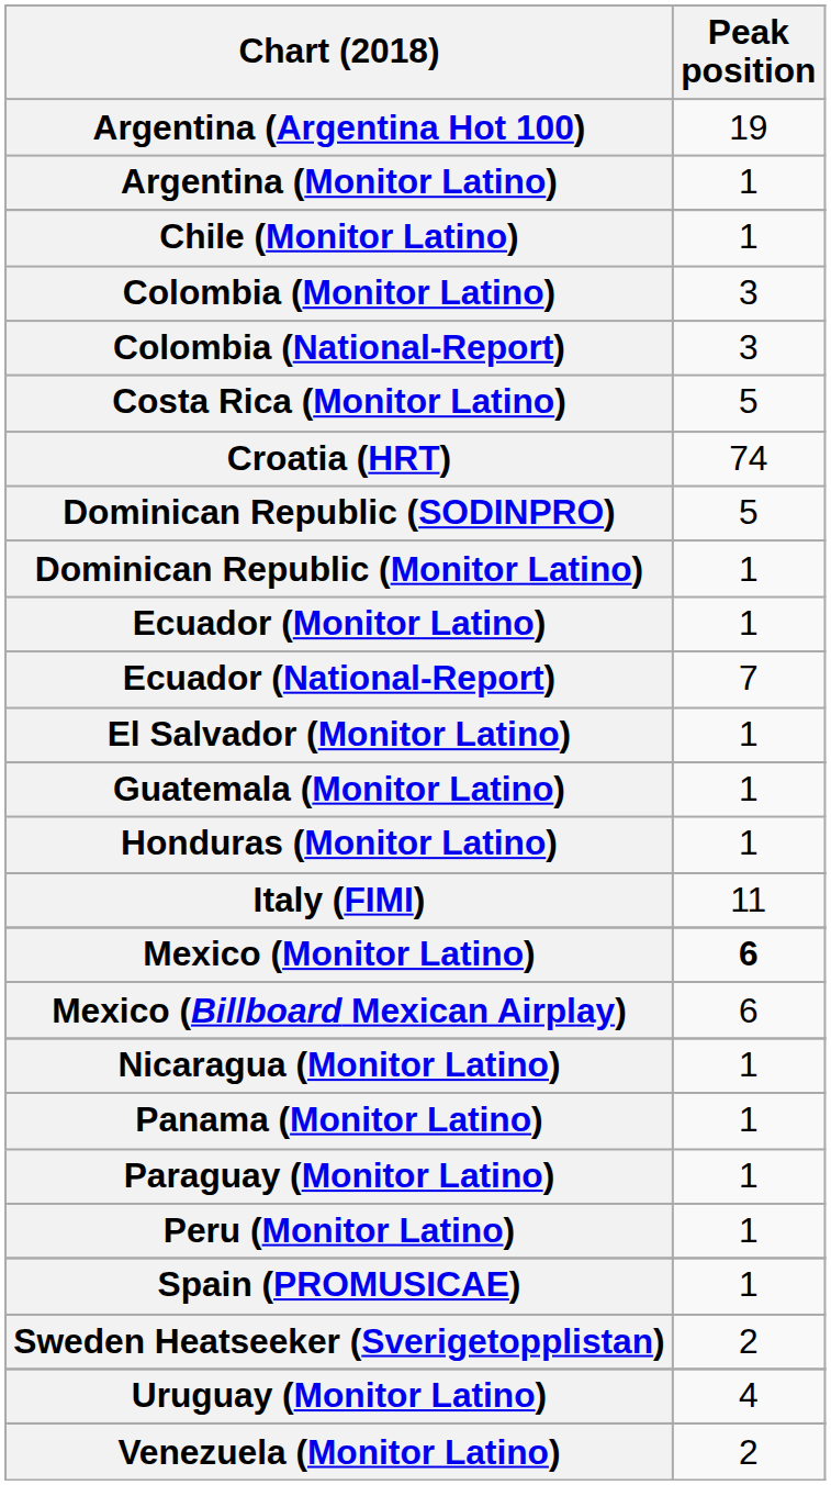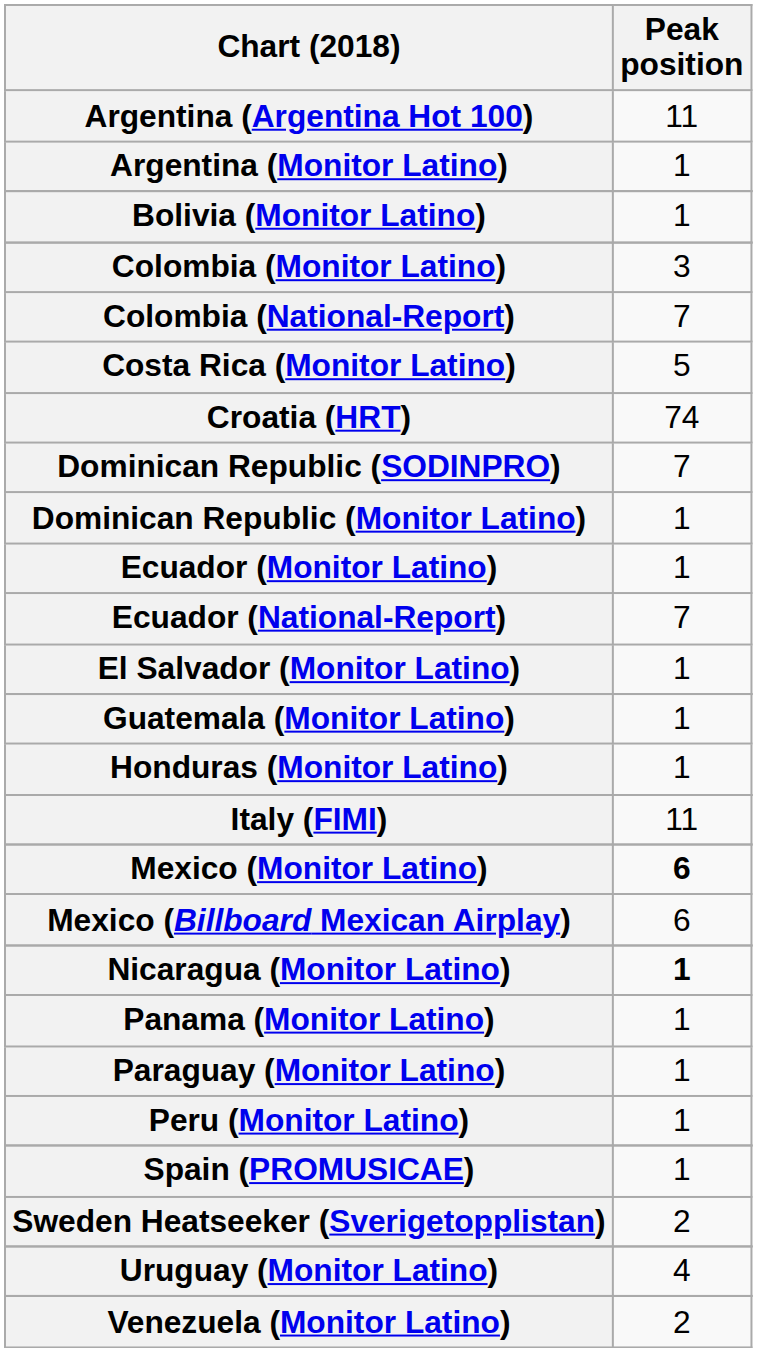Argentina (Argentina Hot 100) | Peak position: 19 -> 11
+ row: Bolivia (Monitor Latino) | 1
- row: Chile (Monitor Latino) | 1
Colombia (National-Report) | Peak position: 3 -> 7
Dominican Republic (SODINPRO) | Peak position: 5 -> 7
Nicaragua (Monitor Latino) | Peak position: normal -> bold
